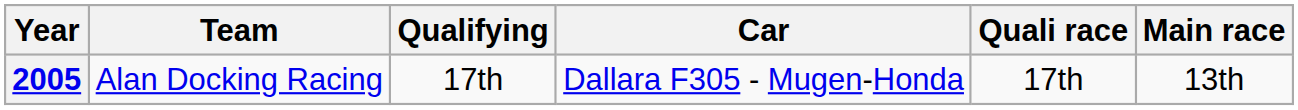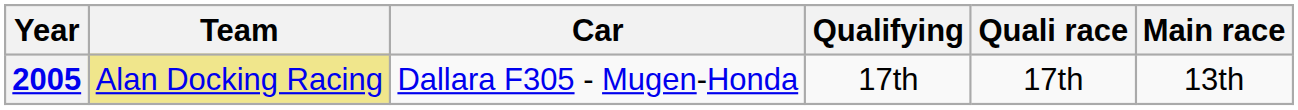columns swapped: Car <-> Qualifying
2005 | Team: no background -> khaki background
